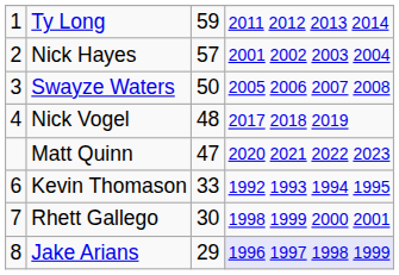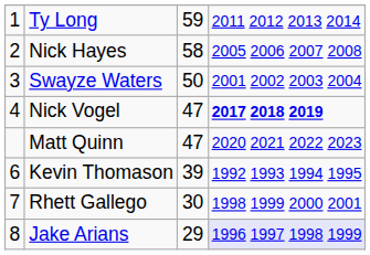Nick Hayes | column 3: 57 -> 58
Nick Hayes | column 4: 2001 2002 2003 2004 -> 2005 2006 2007 2008
Swayze Waters | column 4: 2005 2006 2007 2008 -> 2001 2002 2003 2004
Nick Vogel | column 3: 48 -> 47
Nick Vogel | column 4: normal -> bold
Kevin Thomason | column 3: 33 -> 39
